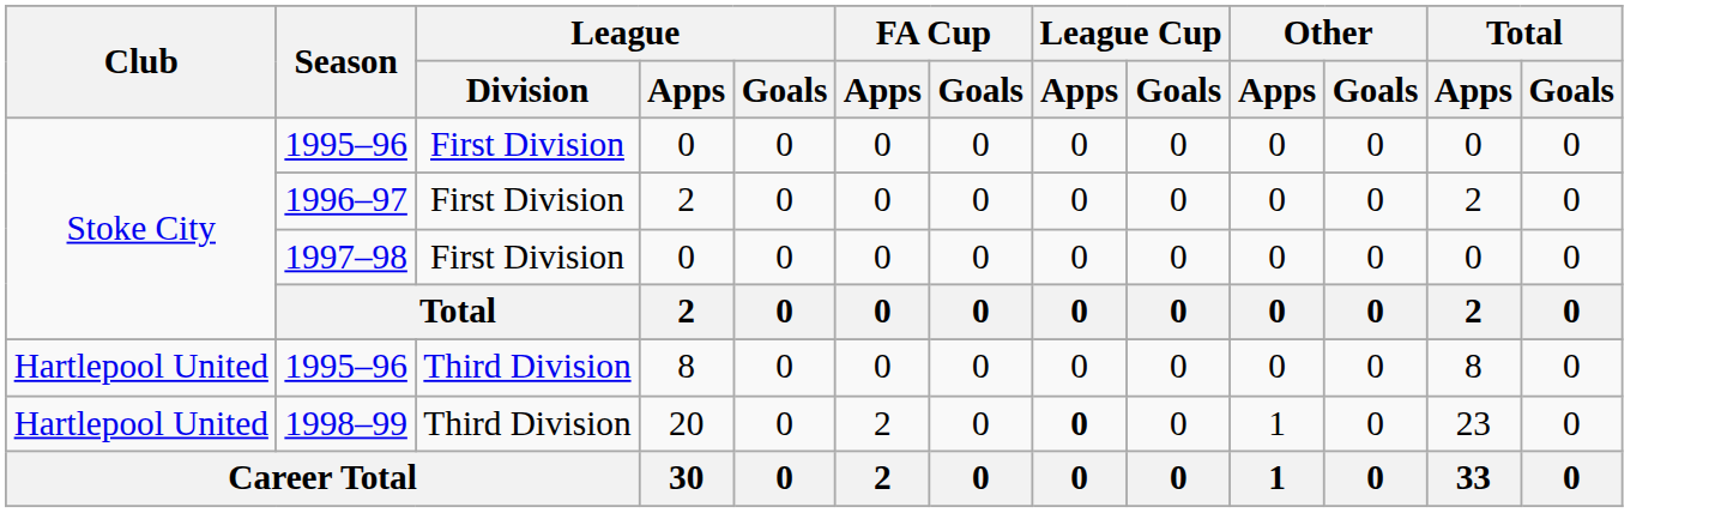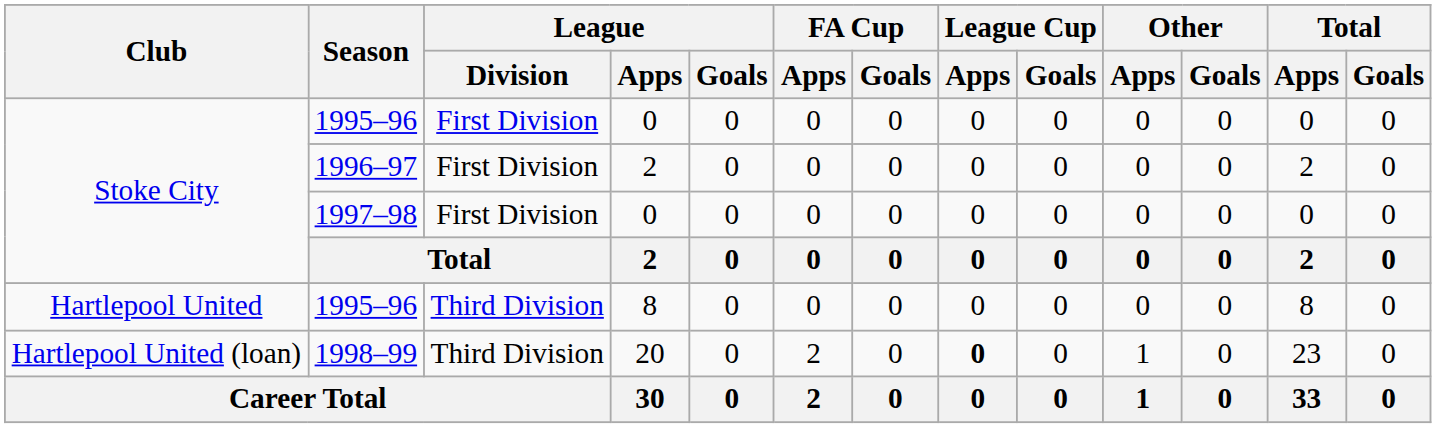1998–99 | Club: Hartlepool United -> Hartlepool United (loan)
